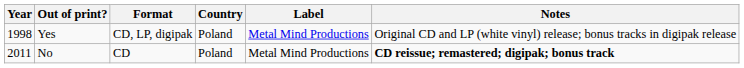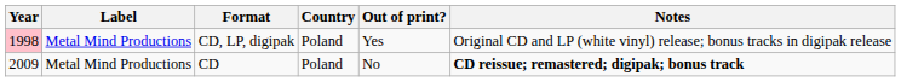columns swapped: Label <-> Out of print?
CD, LP, digipak | Year: no background -> pink background
CD | Year: 2011 -> 2009
